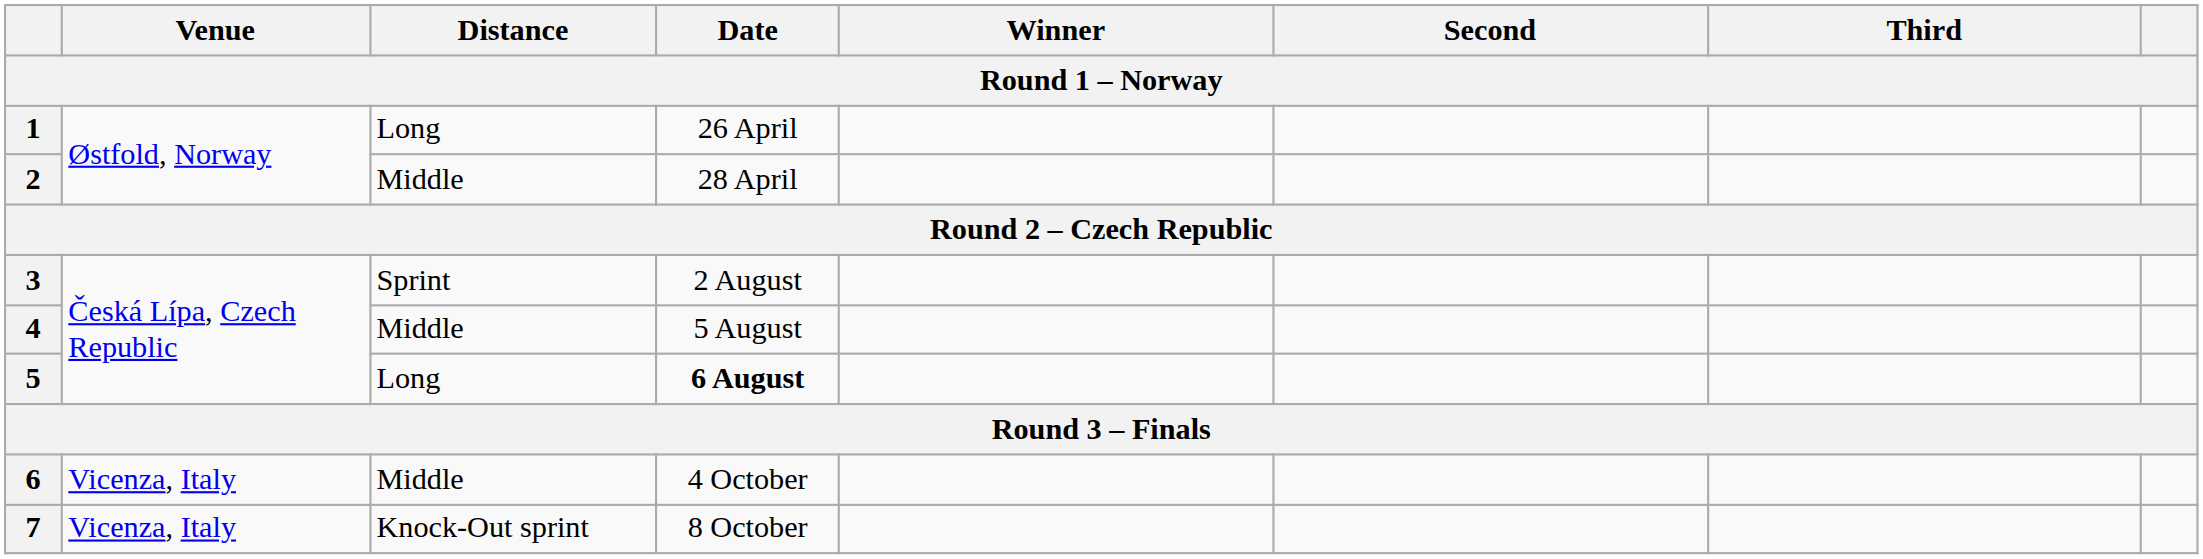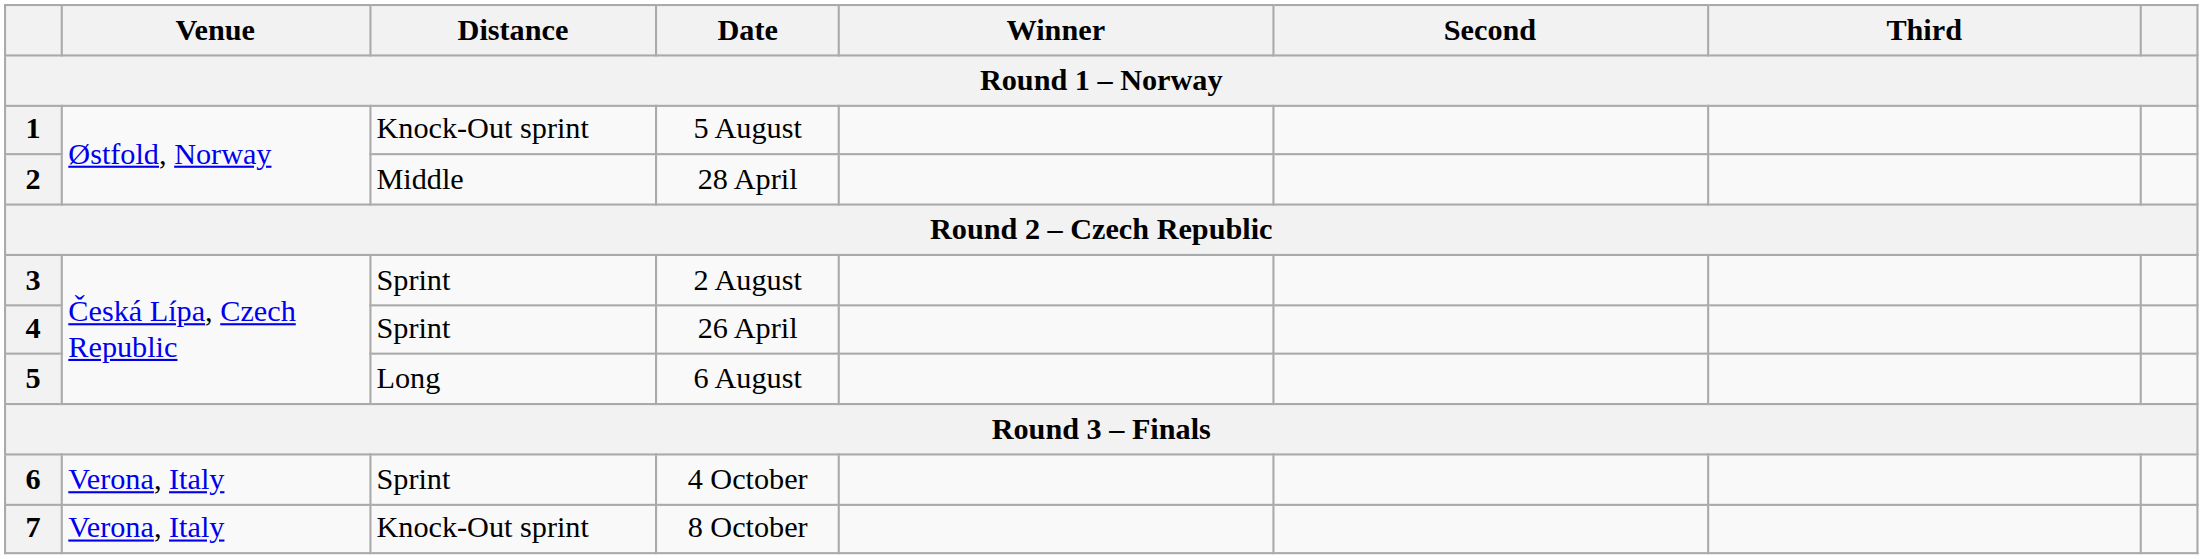1 | Distance: Long -> Knock-Out sprint
1 | Date: 26 April -> 5 August
4 | Distance: Middle -> Sprint
4 | Date: 5 August -> 26 April
5 | Date: bold -> normal
6 | Venue: Vicenza, Italy -> Verona, Italy
6 | Distance: Middle -> Sprint
7 | Venue: Vicenza, Italy -> Verona, Italy
